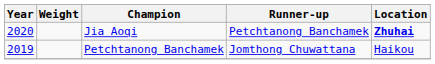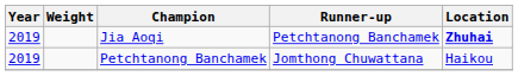Jia Aoqi | Year: 2020 -> 2019
